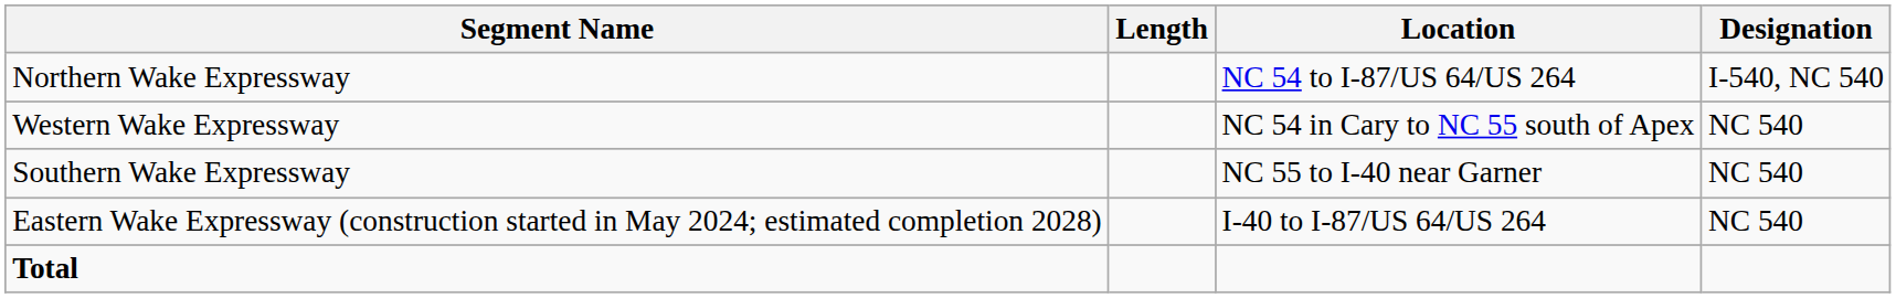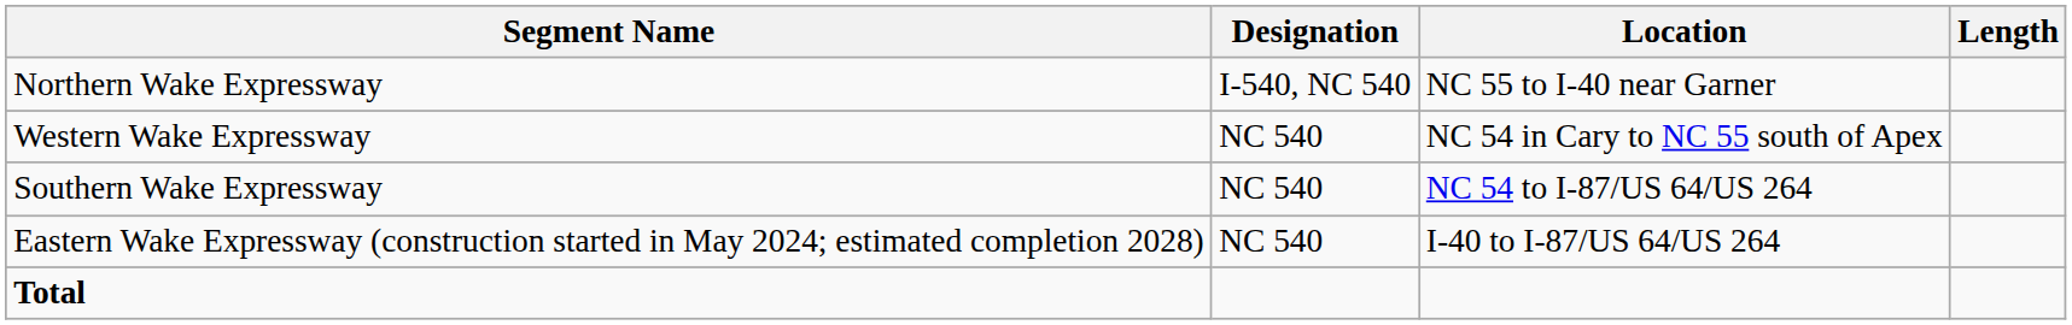columns swapped: Designation <-> Length
Northern Wake Expressway | Location: NC 54 to I-87/US 64/US 264 -> NC 55 to I-40 near Garner
Southern Wake Expressway | Location: NC 55 to I-40 near Garner -> NC 54 to I-87/US 64/US 264
